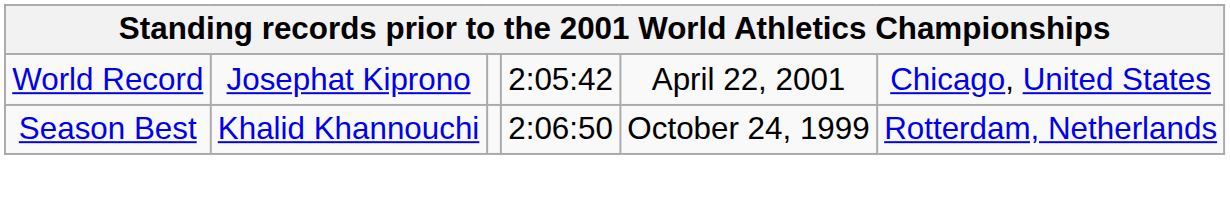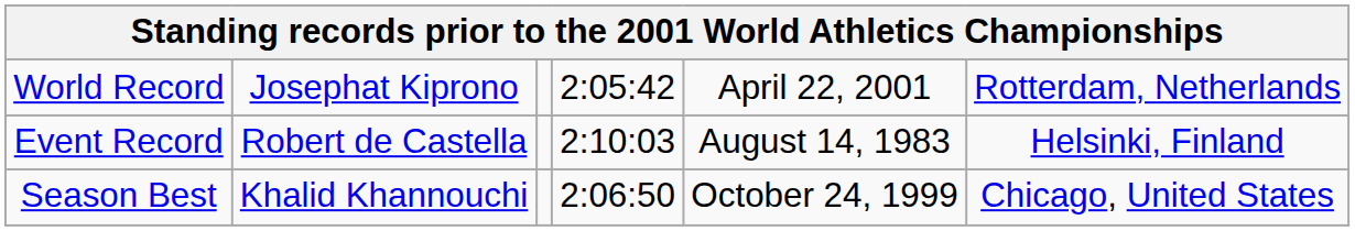World Record | column 6: Chicago, United States -> Rotterdam, Netherlands
+ row: Event Record | Robert de Castella | 2:10:03 | August 14, 1983 | Helsinki, Finland
Season Best | column 6: Rotterdam, Netherlands -> Chicago, United States
